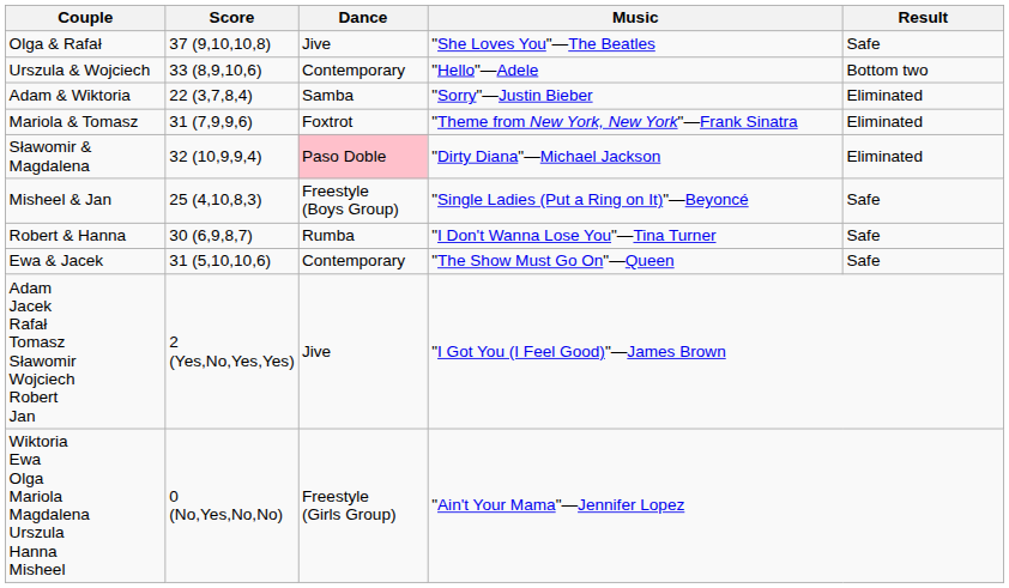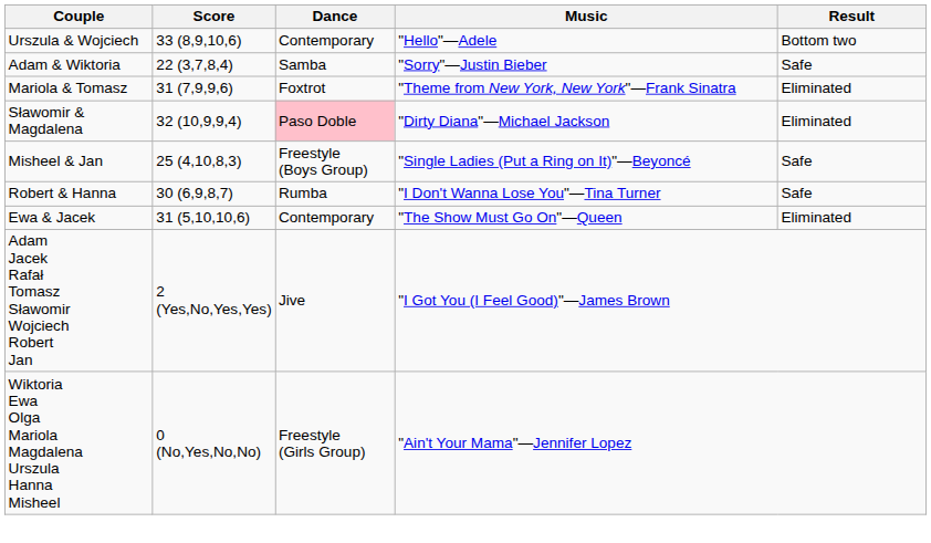- row: Olga & Rafał | 37 (9,10,10,8) | Jive | "She Loves You"—The Beatles | Safe
Adam & Wiktoria | Result: Eliminated -> Safe
Ewa & Jacek | Result: Safe -> Eliminated
